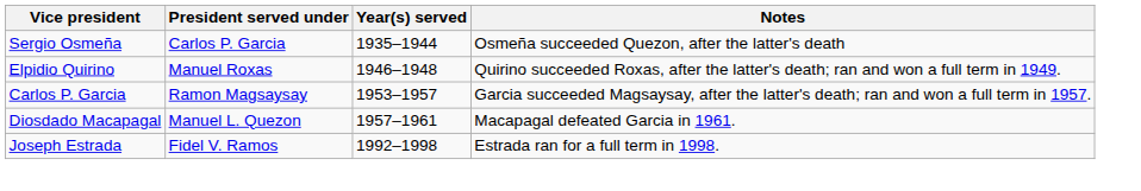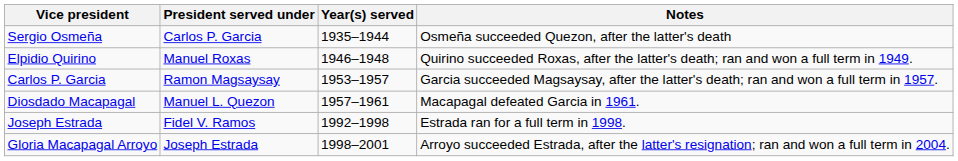+ row: Gloria Macapagal Arroyo | Joseph Estrada | 1998–2001 | Arroyo succeeded Estrada, after the latter's resignation; ran and won a full term in 2004.
